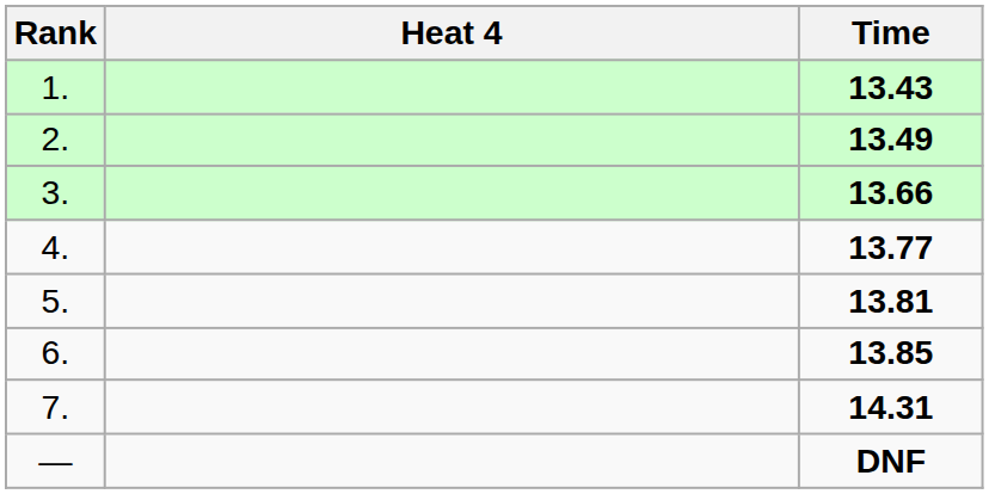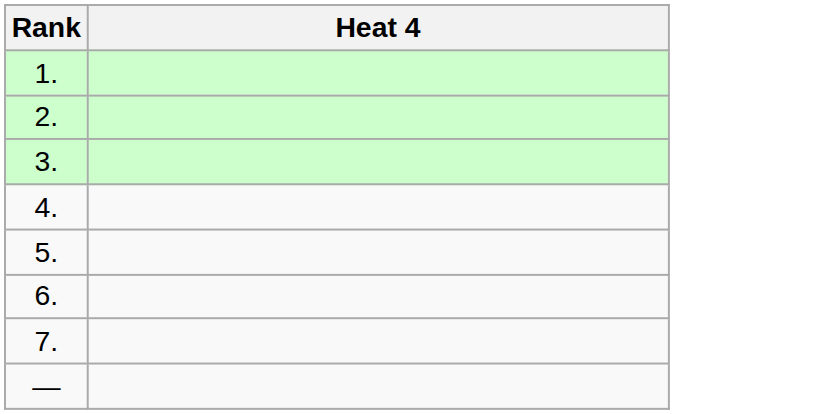- column: Time | 13.43 | 13.49 | 13.66 | 13.77 | 13.81 | 13.85 | 14.31 | DNF
